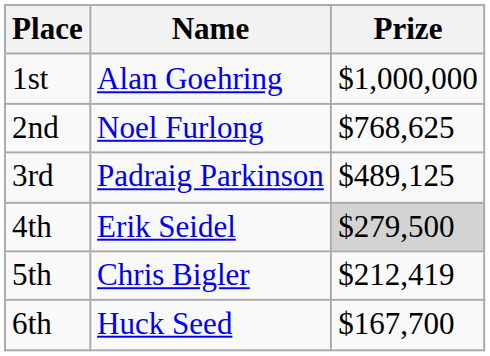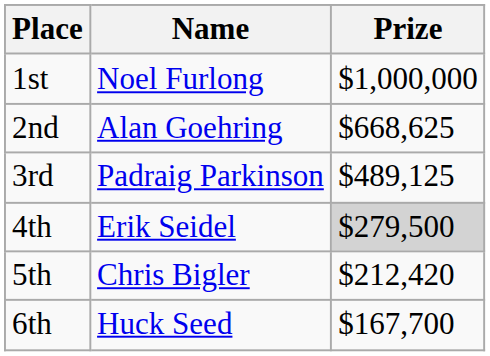1st | Name: Alan Goehring -> Noel Furlong
2nd | Name: Noel Furlong -> Alan Goehring
2nd | Prize: $768,625 -> $668,625
5th | Prize: $212,419 -> $212,420
